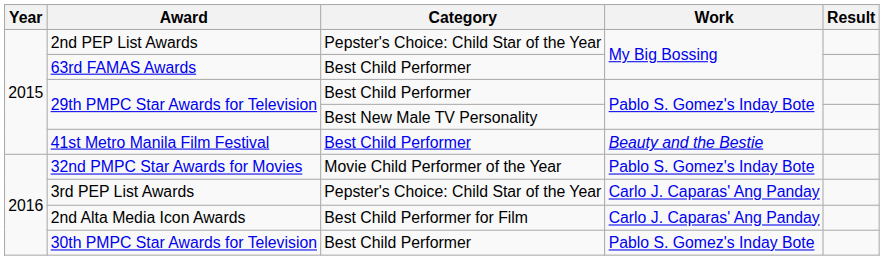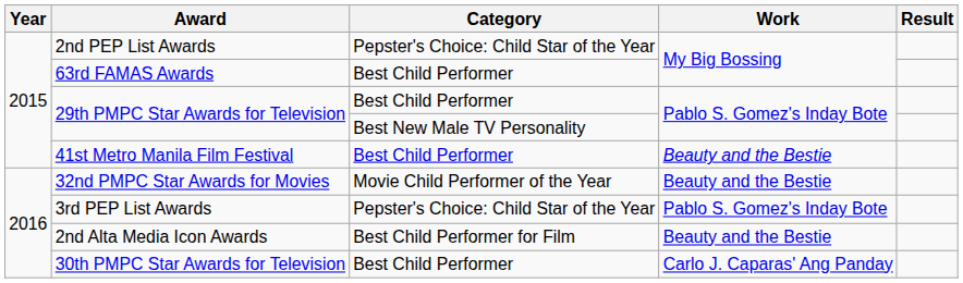32nd PMPC Star Awards for Movies | Work: Pablo S. Gomez's Inday Bote -> Beauty and the Bestie
3rd PEP List Awards | Work: Carlo J. Caparas' Ang Panday -> Pablo S. Gomez's Inday Bote
2nd Alta Media Icon Awards | Work: Carlo J. Caparas' Ang Panday -> Beauty and the Bestie
30th PMPC Star Awards for Television | Work: Pablo S. Gomez's Inday Bote -> Carlo J. Caparas' Ang Panday
